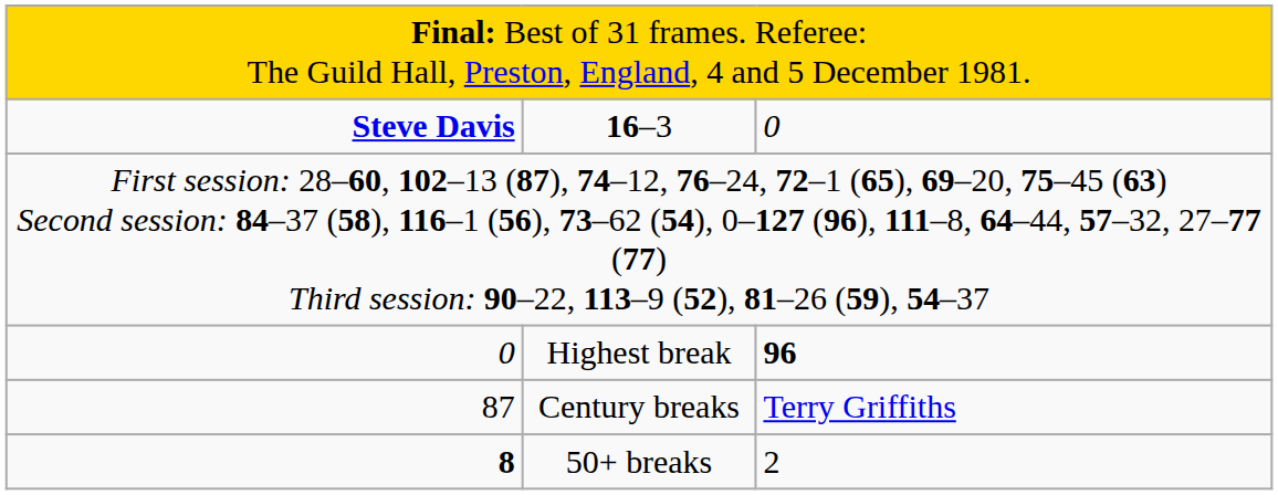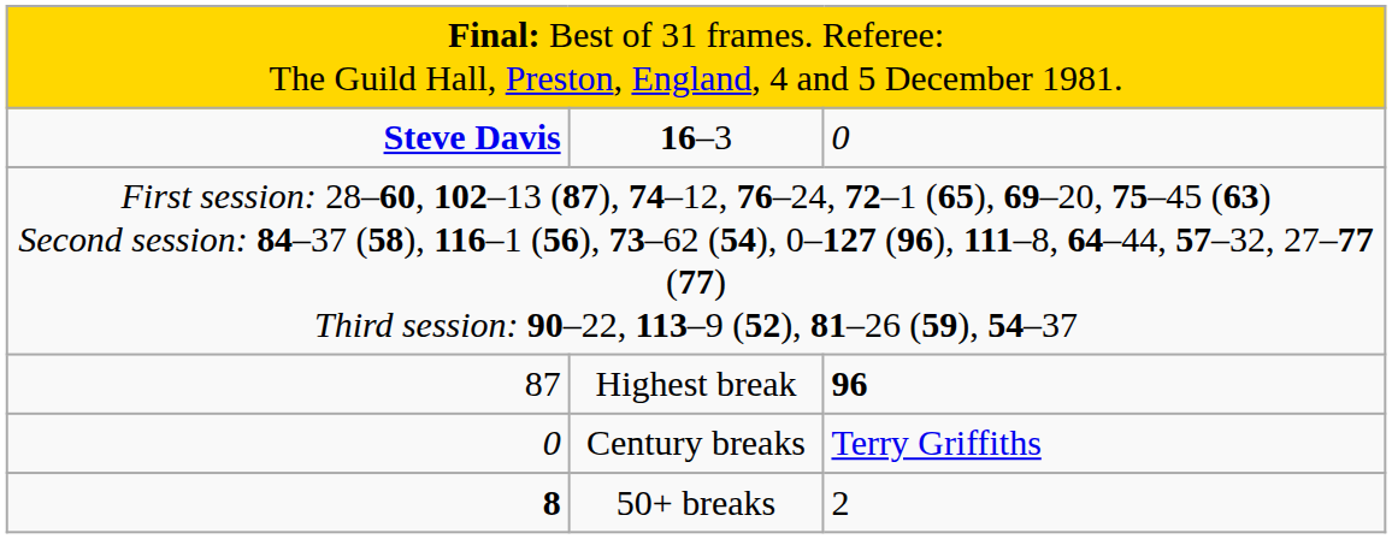Highest break | column 1: 0 -> 87
Century breaks | column 1: 87 -> 0
